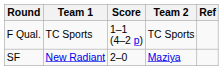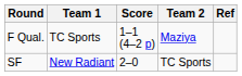F Qual. | Team 2: TC Sports -> Maziya
SF | Team 2: Maziya -> TC Sports
